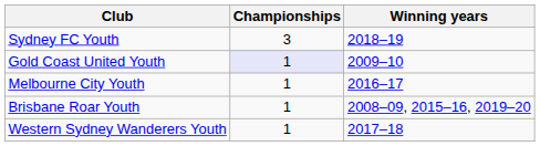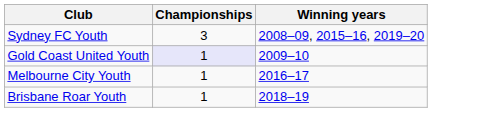Sydney FC Youth | Winning years: 2018–19 -> 2008–09, 2015–16, 2019–20
Brisbane Roar Youth | Winning years: 2008–09, 2015–16, 2019–20 -> 2018–19
- row: Western Sydney Wanderers Youth | 1 | 2017–18
